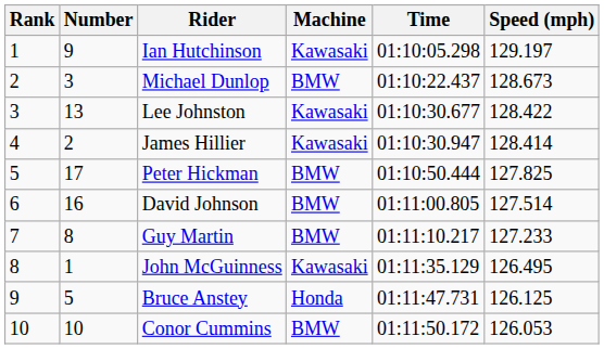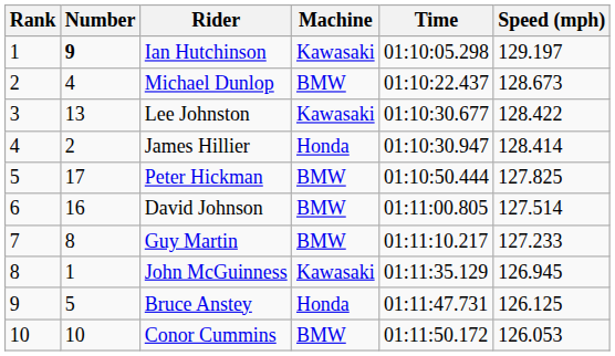Ian Hutchinson | Number: normal -> bold
Michael Dunlop | Number: 3 -> 4
James Hillier | Machine: Kawasaki -> Honda
John McGuinness | Speed (mph): 126.495 -> 126.945
